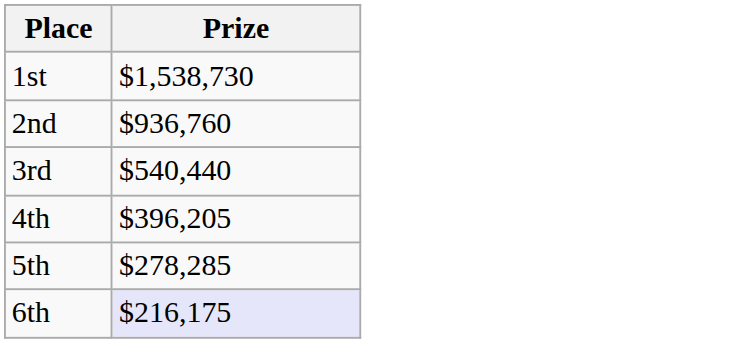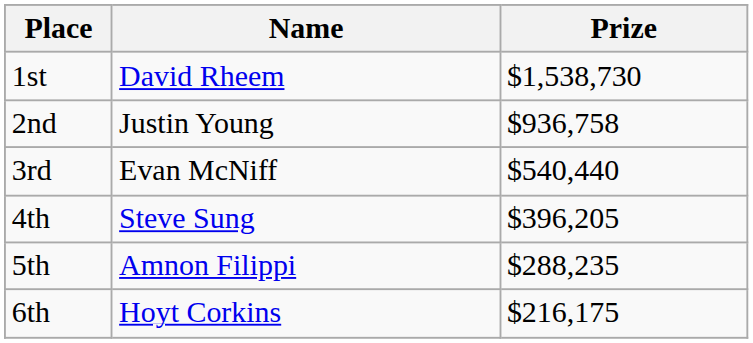+ column: Name | David Rheem | Justin Young | Evan McNiff | Steve Sung | Amnon Filippi | Hoyt Corkins
2nd | Prize: $936,760 -> $936,758
5th | Prize: $278,285 -> $288,235
6th | Prize: lavender background -> no background
